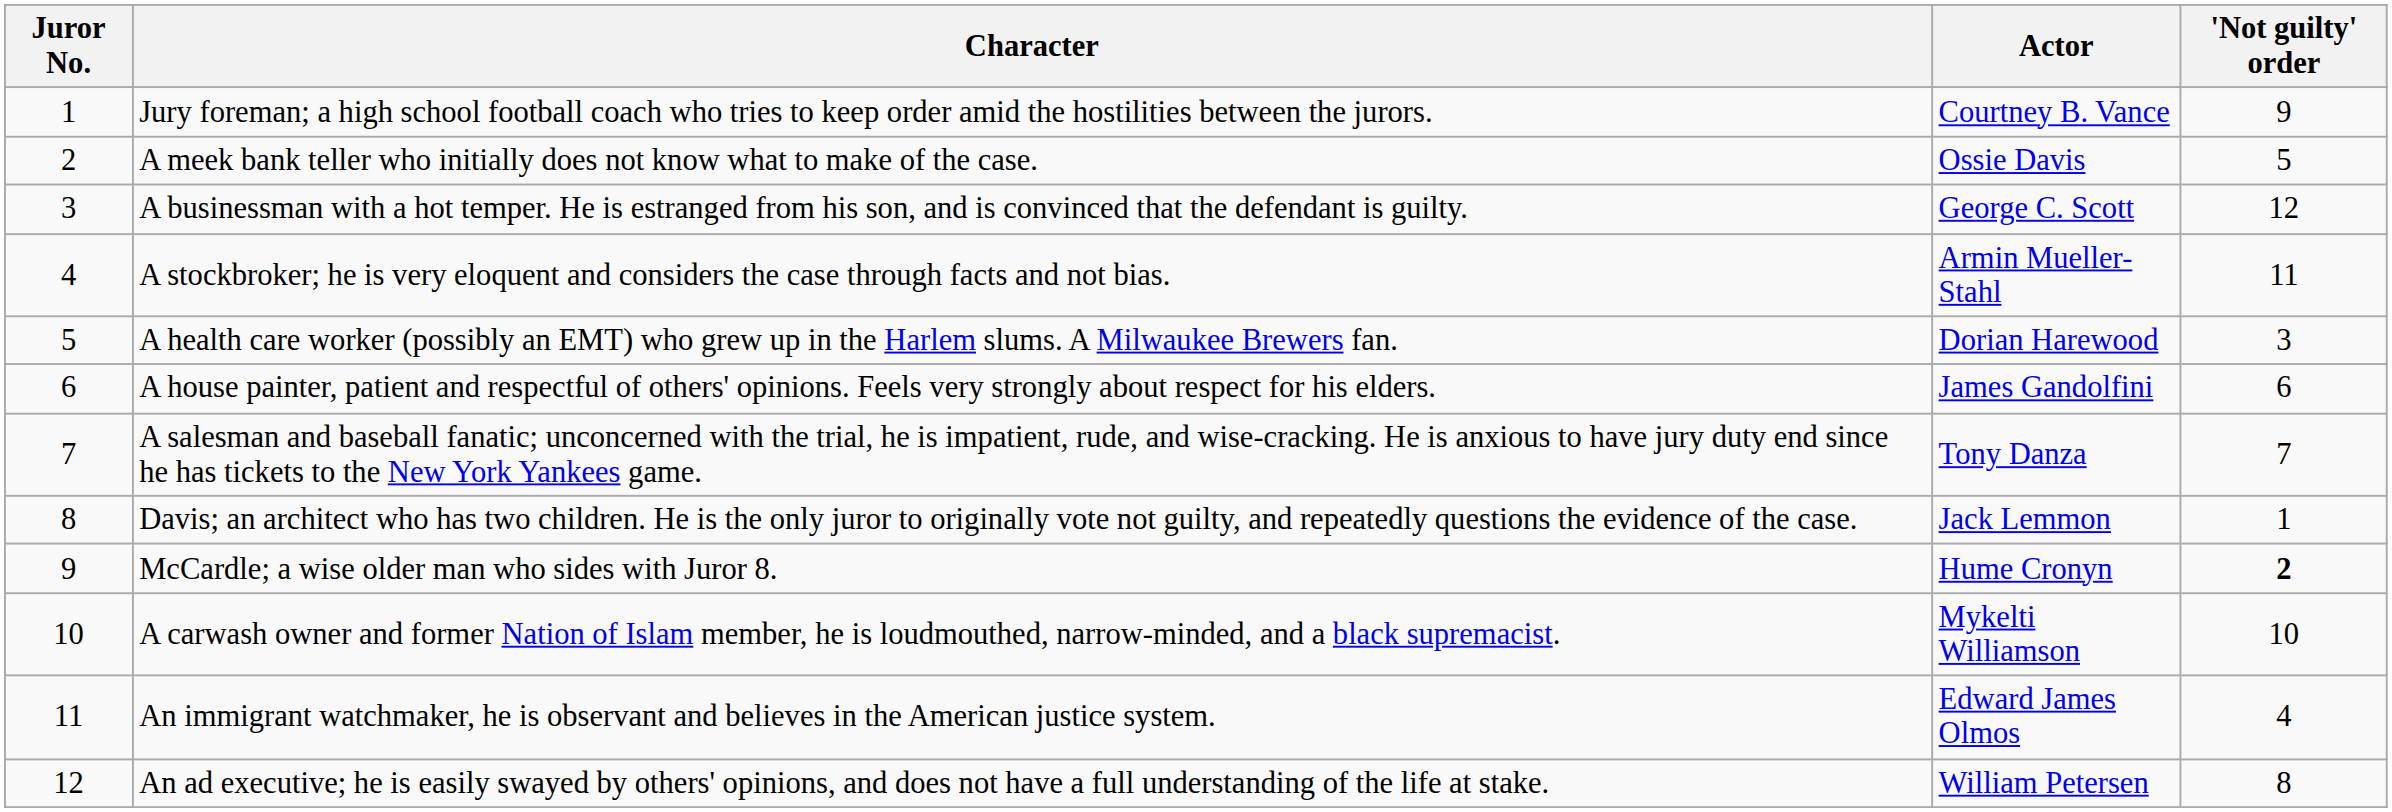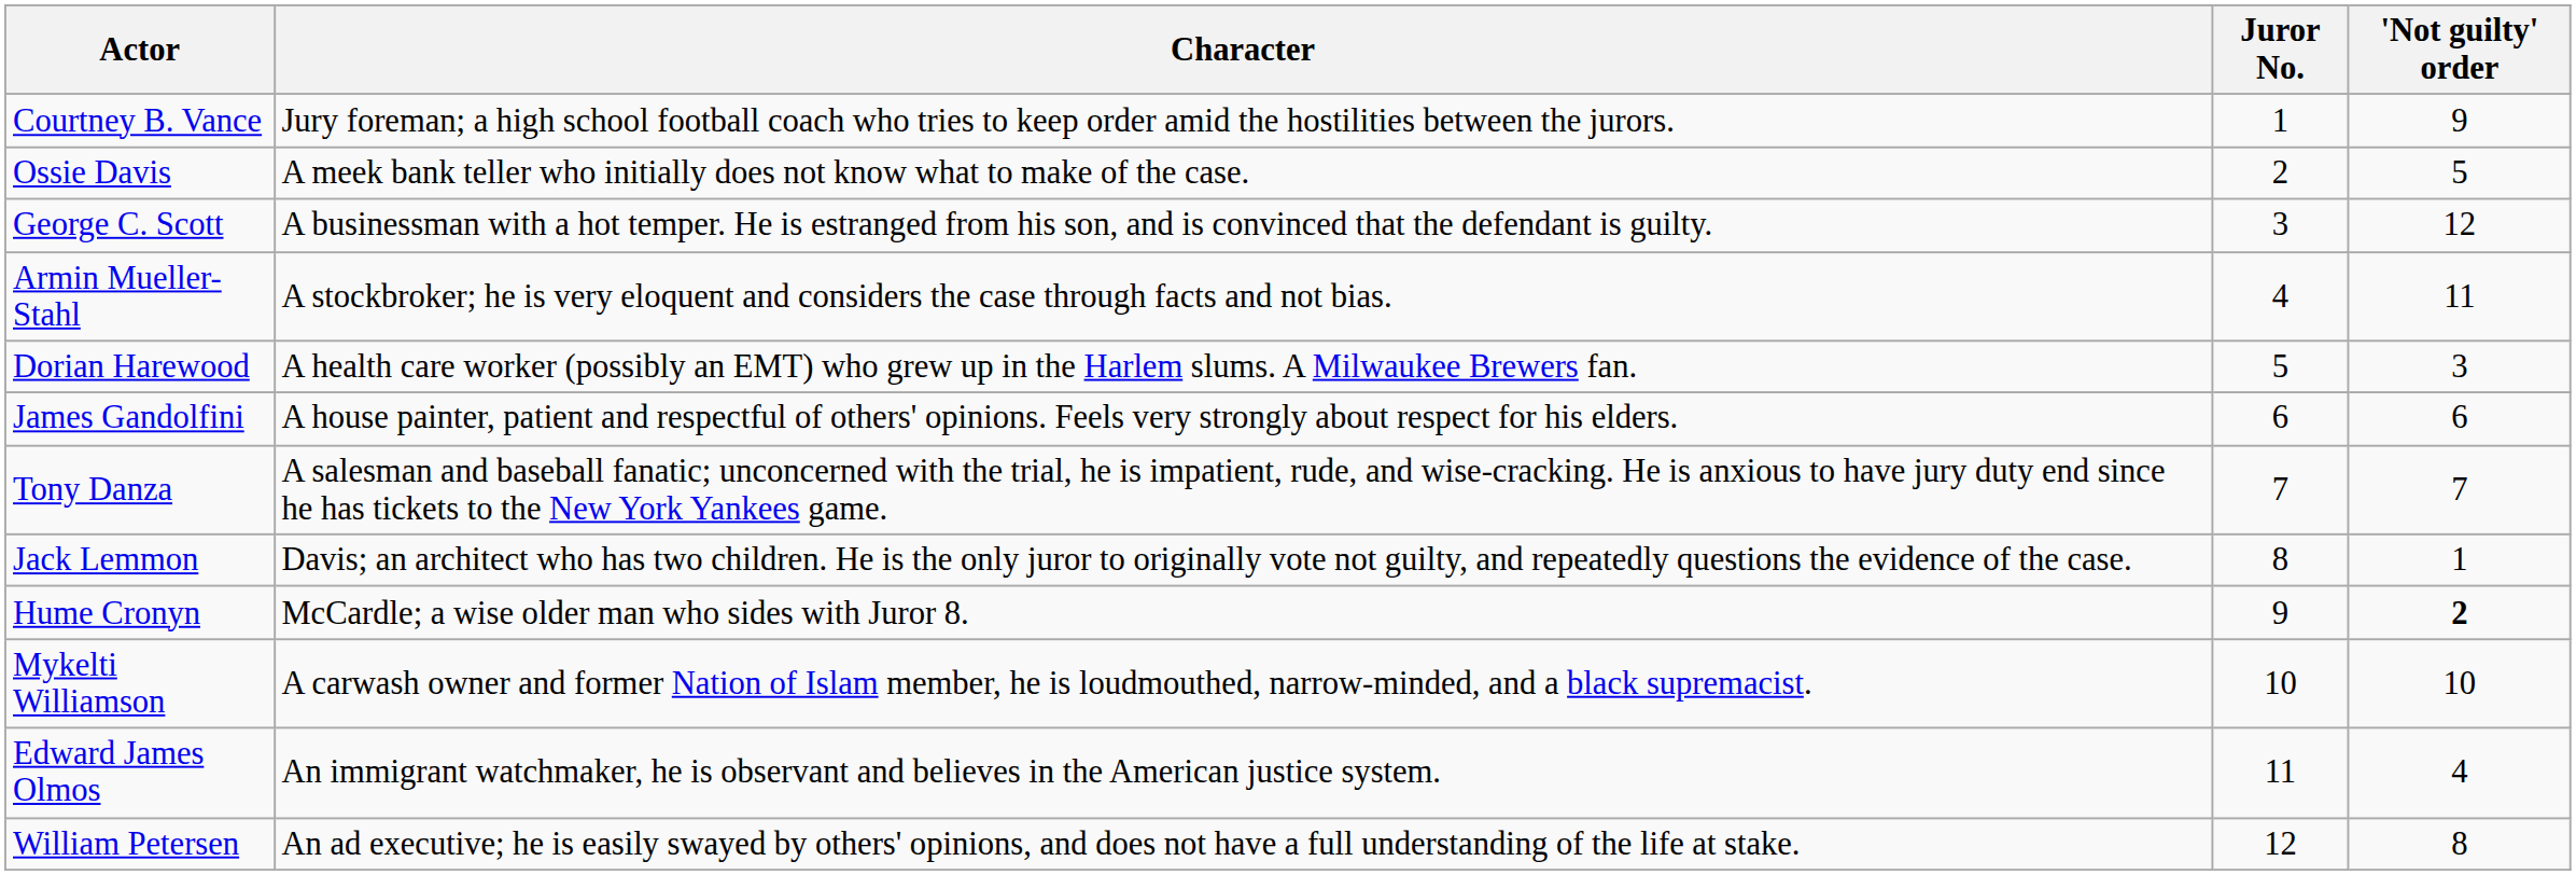columns swapped: Juror No. <-> Actor
